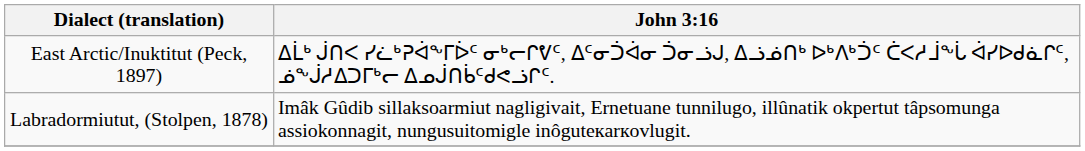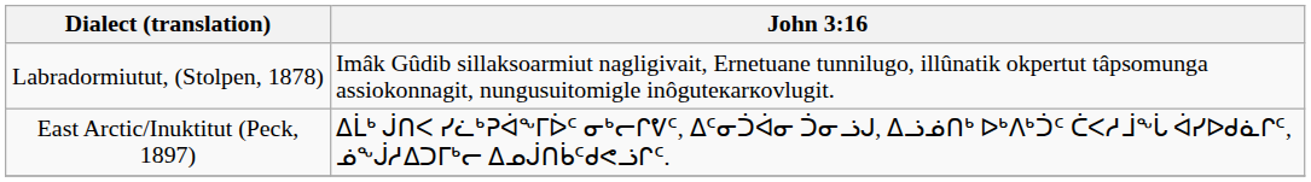rows swapped: Labradormiutut, (Stolpen, 1878) <-> East Arctic/Inuktitut (Peck, 1897)
